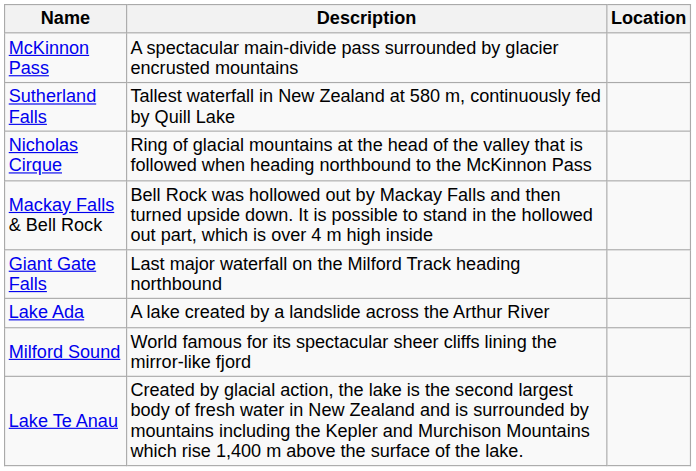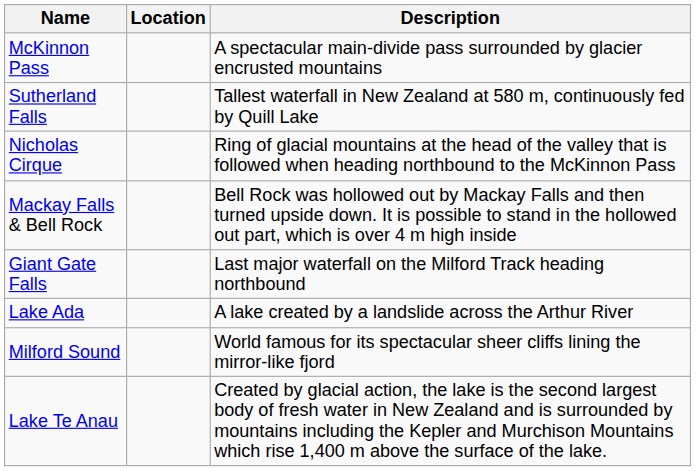columns swapped: Description <-> Location
